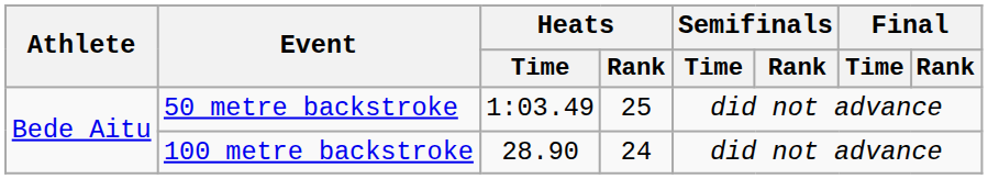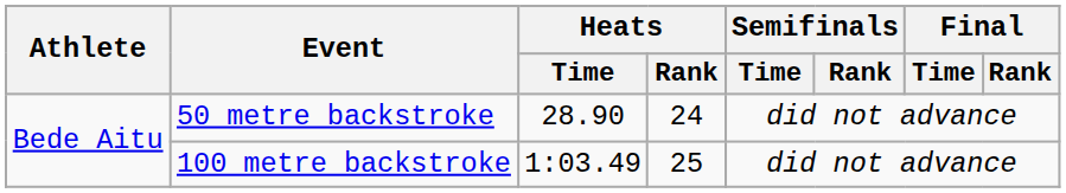50 metre backstroke | Heats / Time: 1:03.49 -> 28.90
50 metre backstroke | Heats / Rank: 25 -> 24
100 metre backstroke | Heats / Time: 28.90 -> 1:03.49
100 metre backstroke | Heats / Rank: 24 -> 25
